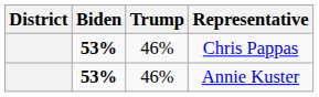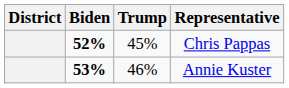Chris Pappas | Biden: 53% -> 52%
Chris Pappas | Trump: 46% -> 45%
